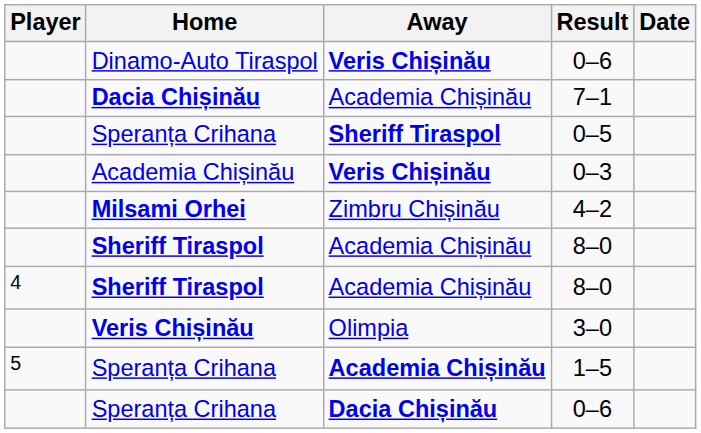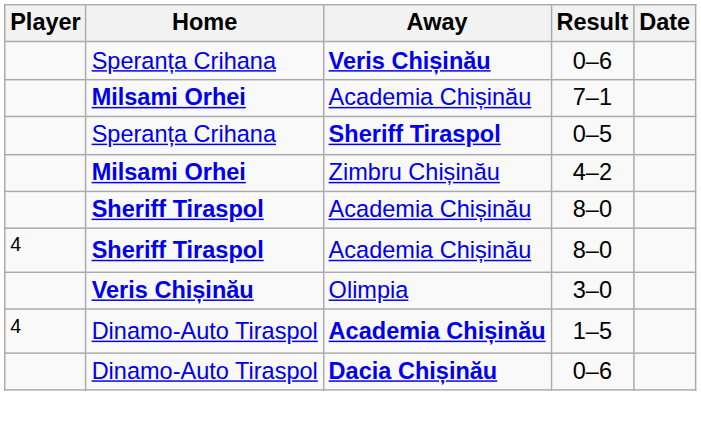Veris Chișinău / 0–6 | Home: Dinamo-Auto Tiraspol -> Speranța Crihana
7–1 | Home: Dacia Chișinău -> Milsami Orhei
- row: Academia Chișinău | Veris Chișinău | 0–3
1–5 | Player: 5 -> 4
1–5 | Home: Speranța Crihana -> Dinamo-Auto Tiraspol
Dacia Chișinău / 0–6 | Home: Speranța Crihana -> Dinamo-Auto Tiraspol
